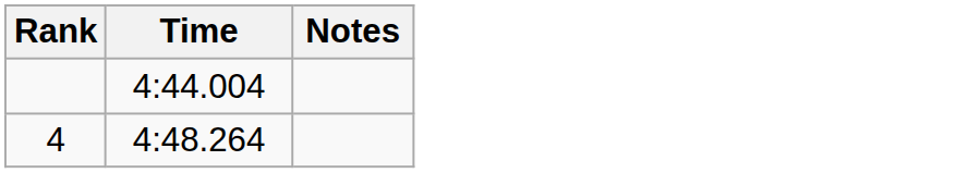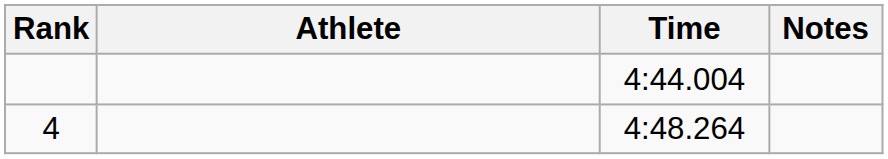+ column: Athlete
